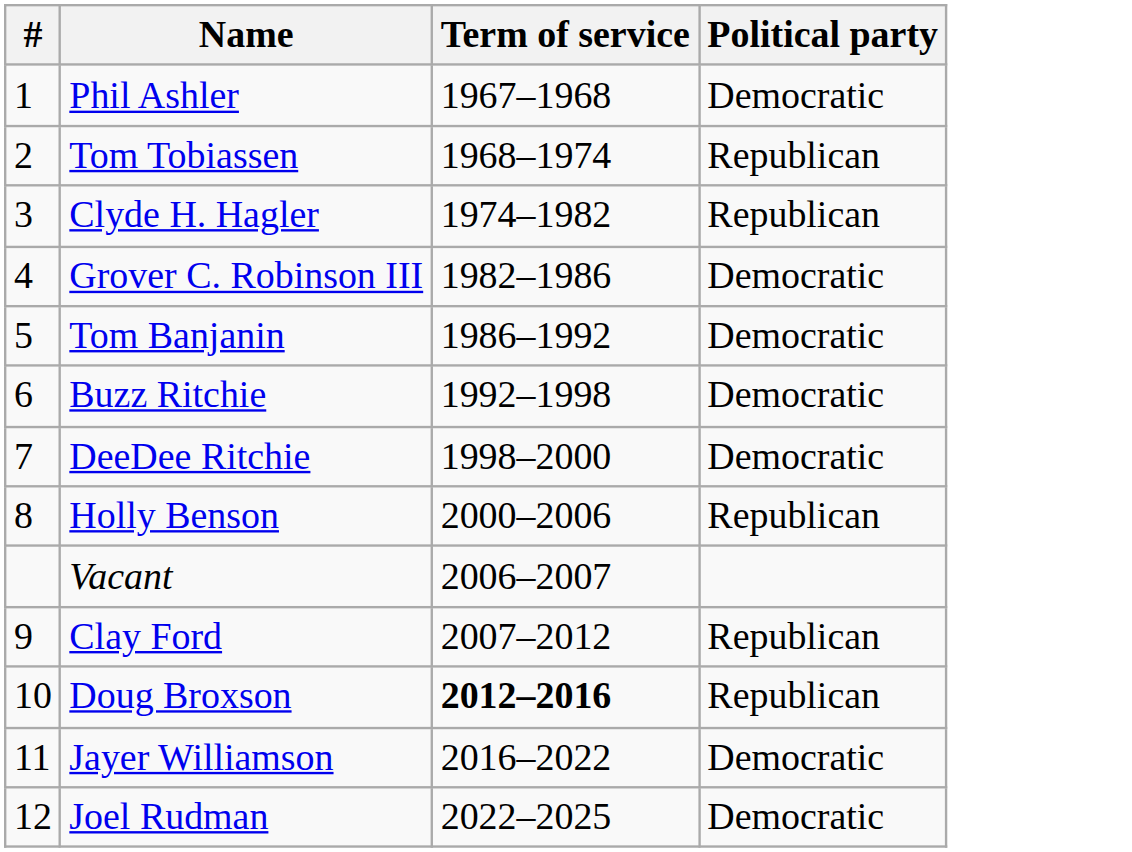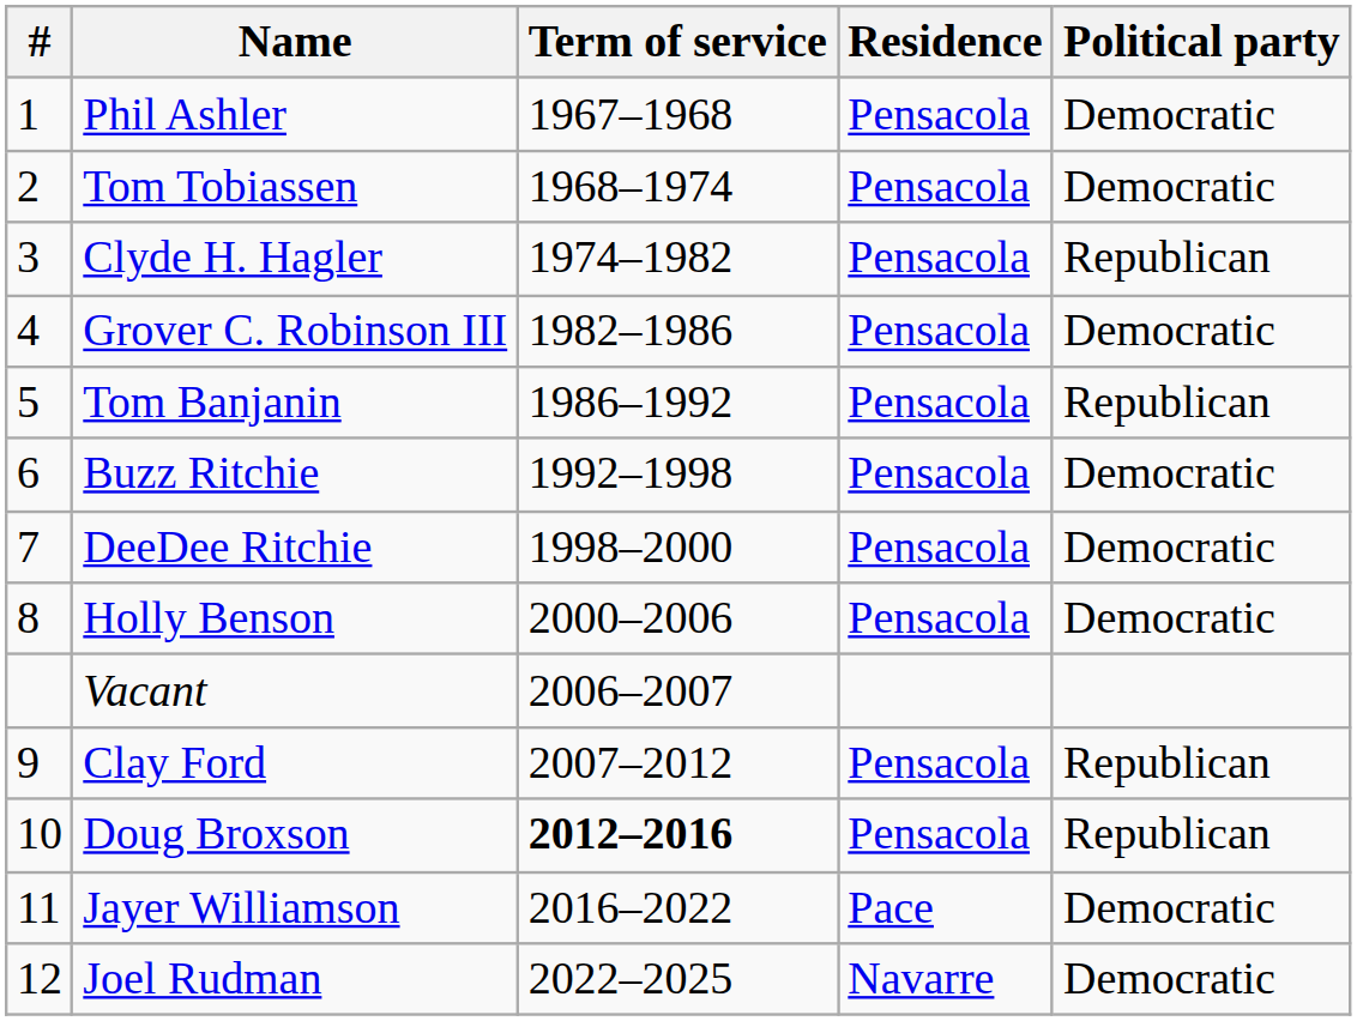+ column: Residence | Pensacola | Pensacola | Pensacola | Pensacola | Pensacola | Pensacola | Pensacola | Pensacola | Pensacola | Pensacola | Pace | Navarre
Tom Tobiassen | Political party: Republican -> Democratic
Tom Banjanin | Political party: Democratic -> Republican
Holly Benson | Political party: Republican -> Democratic
